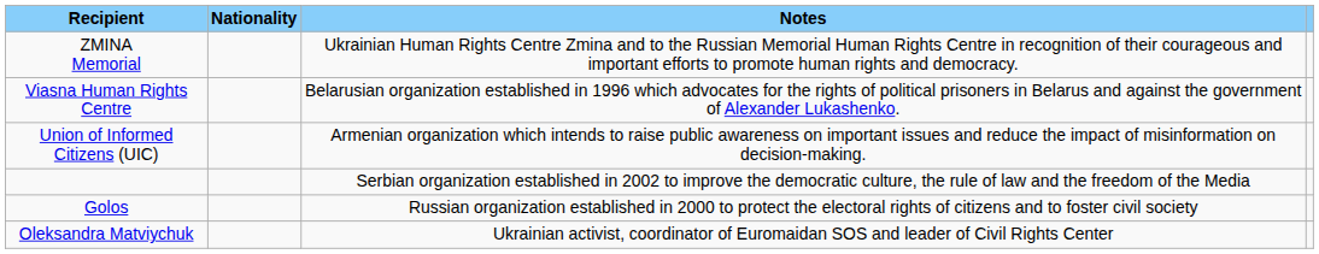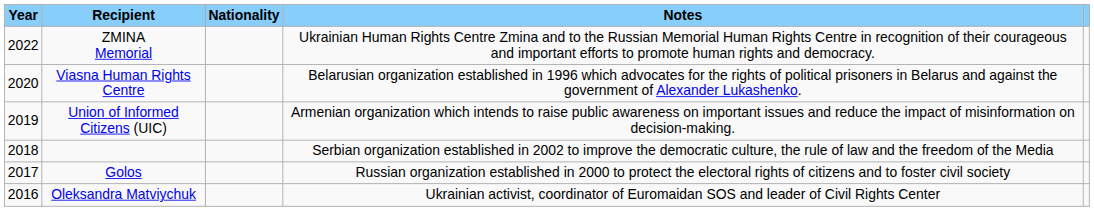+ column: Year | 2022 | 2020 | 2019 | 2018 | 2017 | 2016
